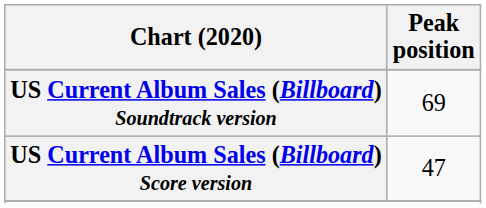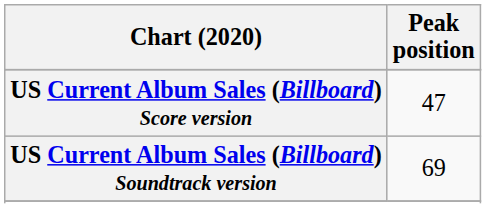rows swapped: US Current Album Sales (Billboard) Soundtrack version <-> US Current Album Sales (Billboard) Score version
